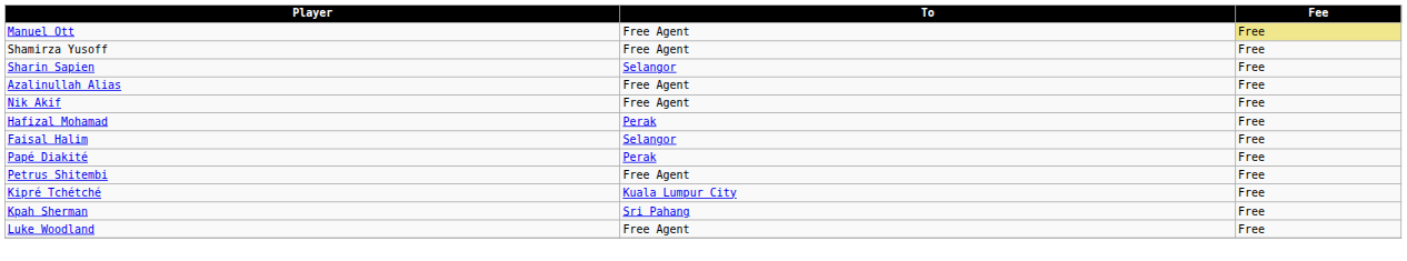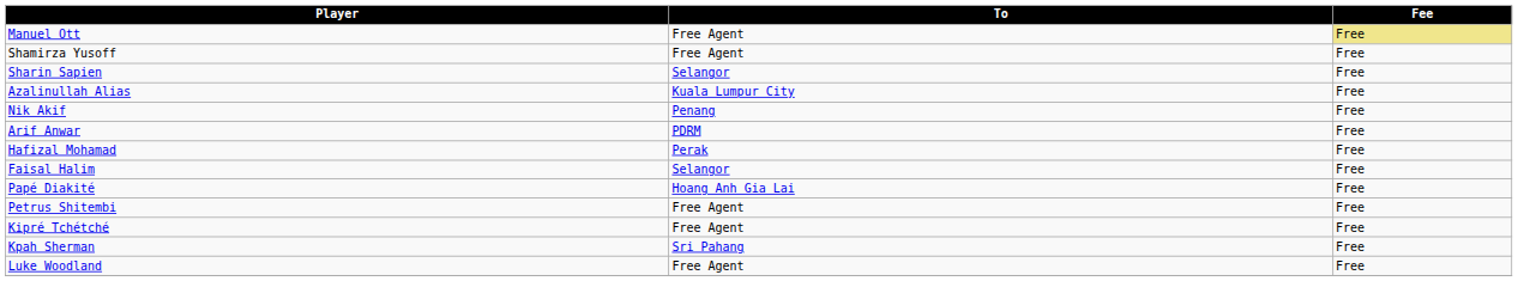Azalinullah Alias | To: Free Agent -> Kuala Lumpur City
Nik Akif | To: Free Agent -> Penang
+ row: Arif Anwar | PDRM | Free
Papé Diakité | To: Perak -> Hoang Anh Gia Lai
Kipré Tchétché | To: Kuala Lumpur City -> Free Agent
